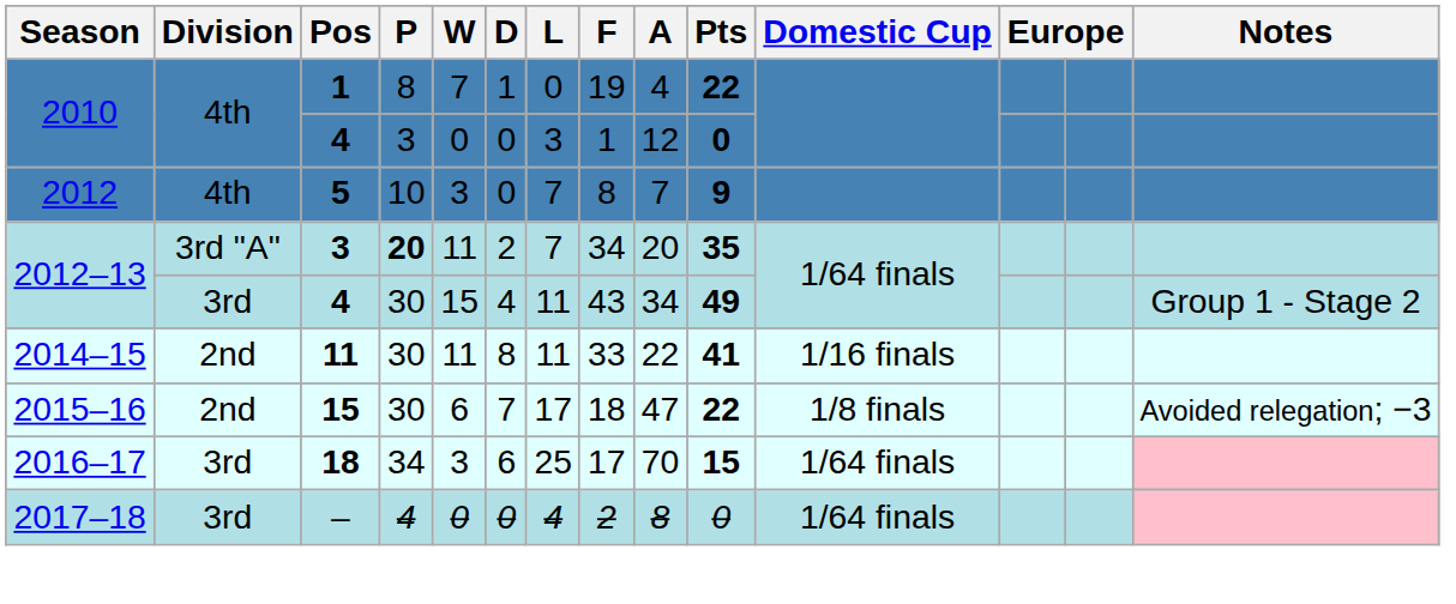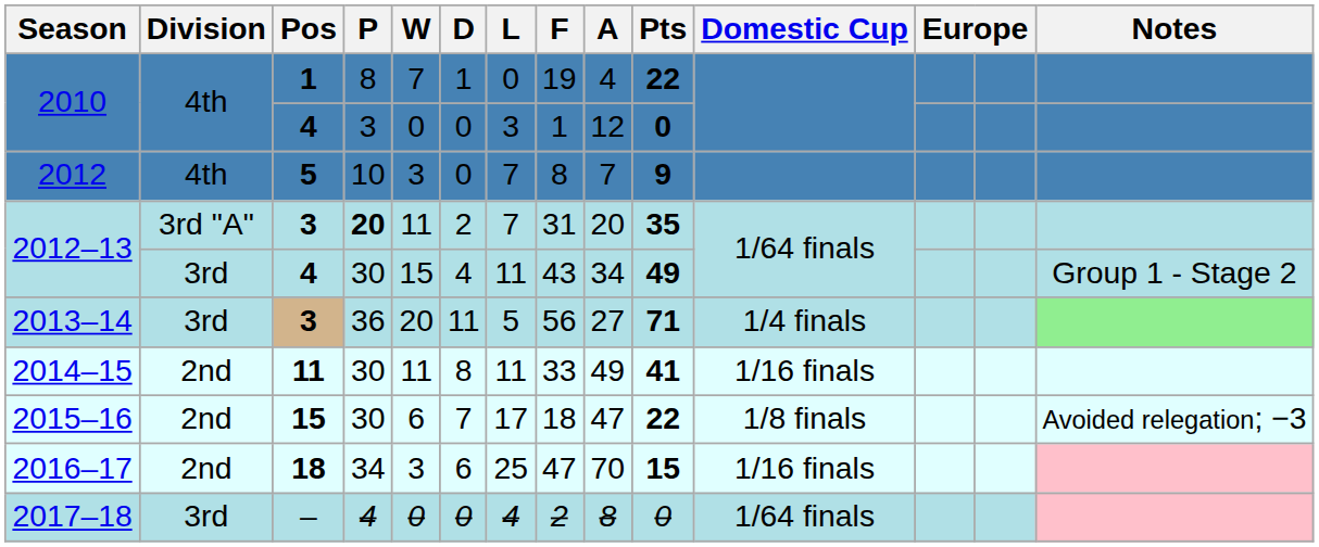2012–13 / 3 | F: 34 -> 31
+ row: 2013–14 | 3rd | 3 | 36 | 20 | 11 | 5 | 56 | 27 | 71 | 1/4 finals
2014–15 | A: 22 -> 49
2016–17 | Division: 3rd -> 2nd
2016–17 | F: 17 -> 47
2016–17 | Domestic Cup: 1/64 finals -> 1/16 finals
